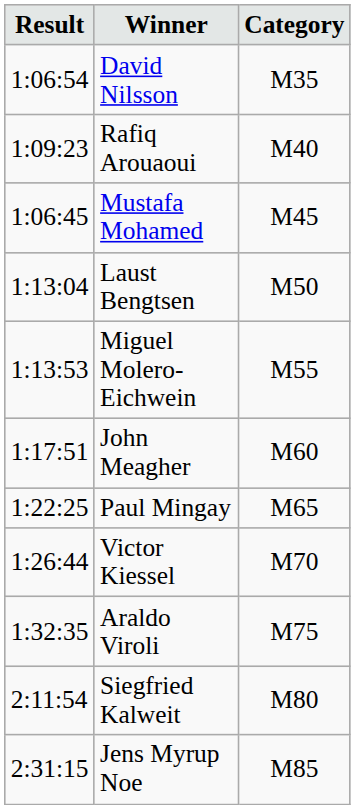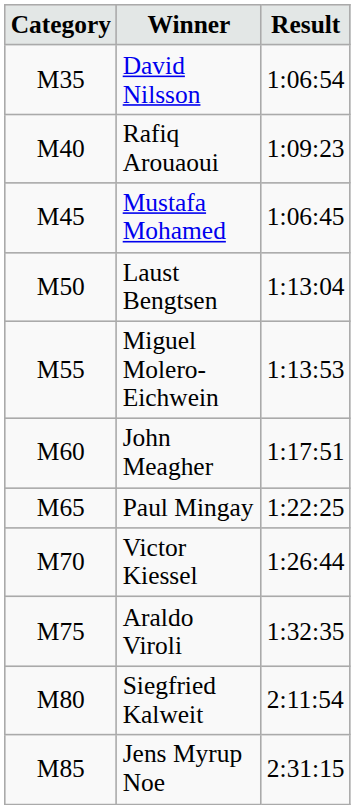columns swapped: Category <-> Result
